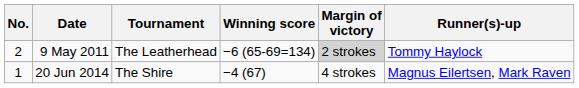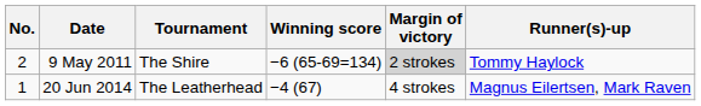9 May 2011 | Tournament: The Leatherhead -> The Shire
20 Jun 2014 | Tournament: The Shire -> The Leatherhead
